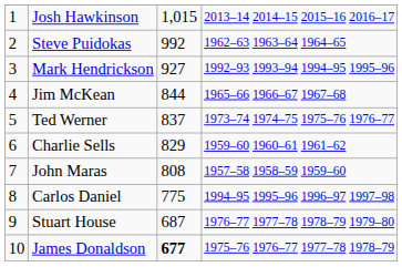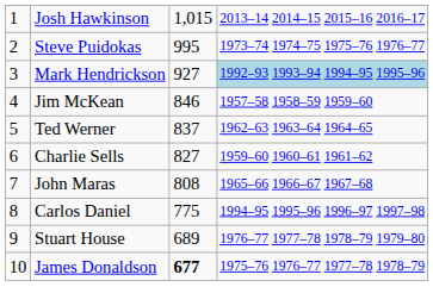Steve Puidokas | column 3: 992 -> 995
Steve Puidokas | column 4: 1962–63 1963–64 1964–65 -> 1973–74 1974–75 1975–76 1976–77
Mark Hendrickson | column 4: no background -> lightblue background
Jim McKean | column 3: 844 -> 846
Jim McKean | column 4: 1965–66 1966–67 1967–68 -> 1957–58 1958–59 1959–60
Ted Werner | column 4: 1973–74 1974–75 1975–76 1976–77 -> 1962–63 1963–64 1964–65
Charlie Sells | column 3: 829 -> 827
John Maras | column 4: 1957–58 1958–59 1959–60 -> 1965–66 1966–67 1967–68
Stuart House | column 3: 687 -> 689
